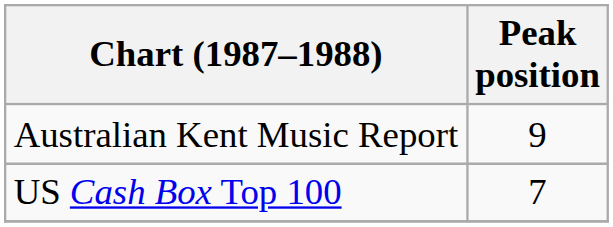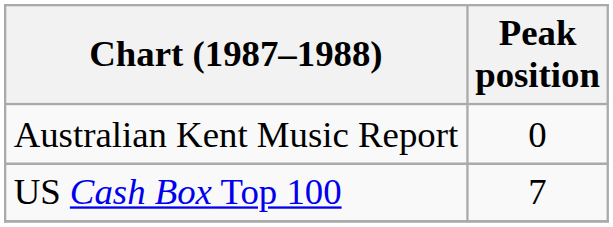Australian Kent Music Report | Peak position: 9 -> 0
